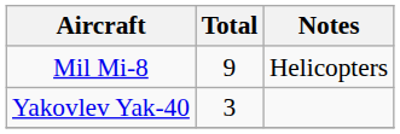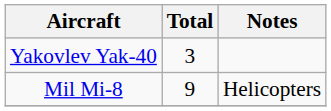rows swapped: Mil Mi-8 <-> Yakovlev Yak-40
